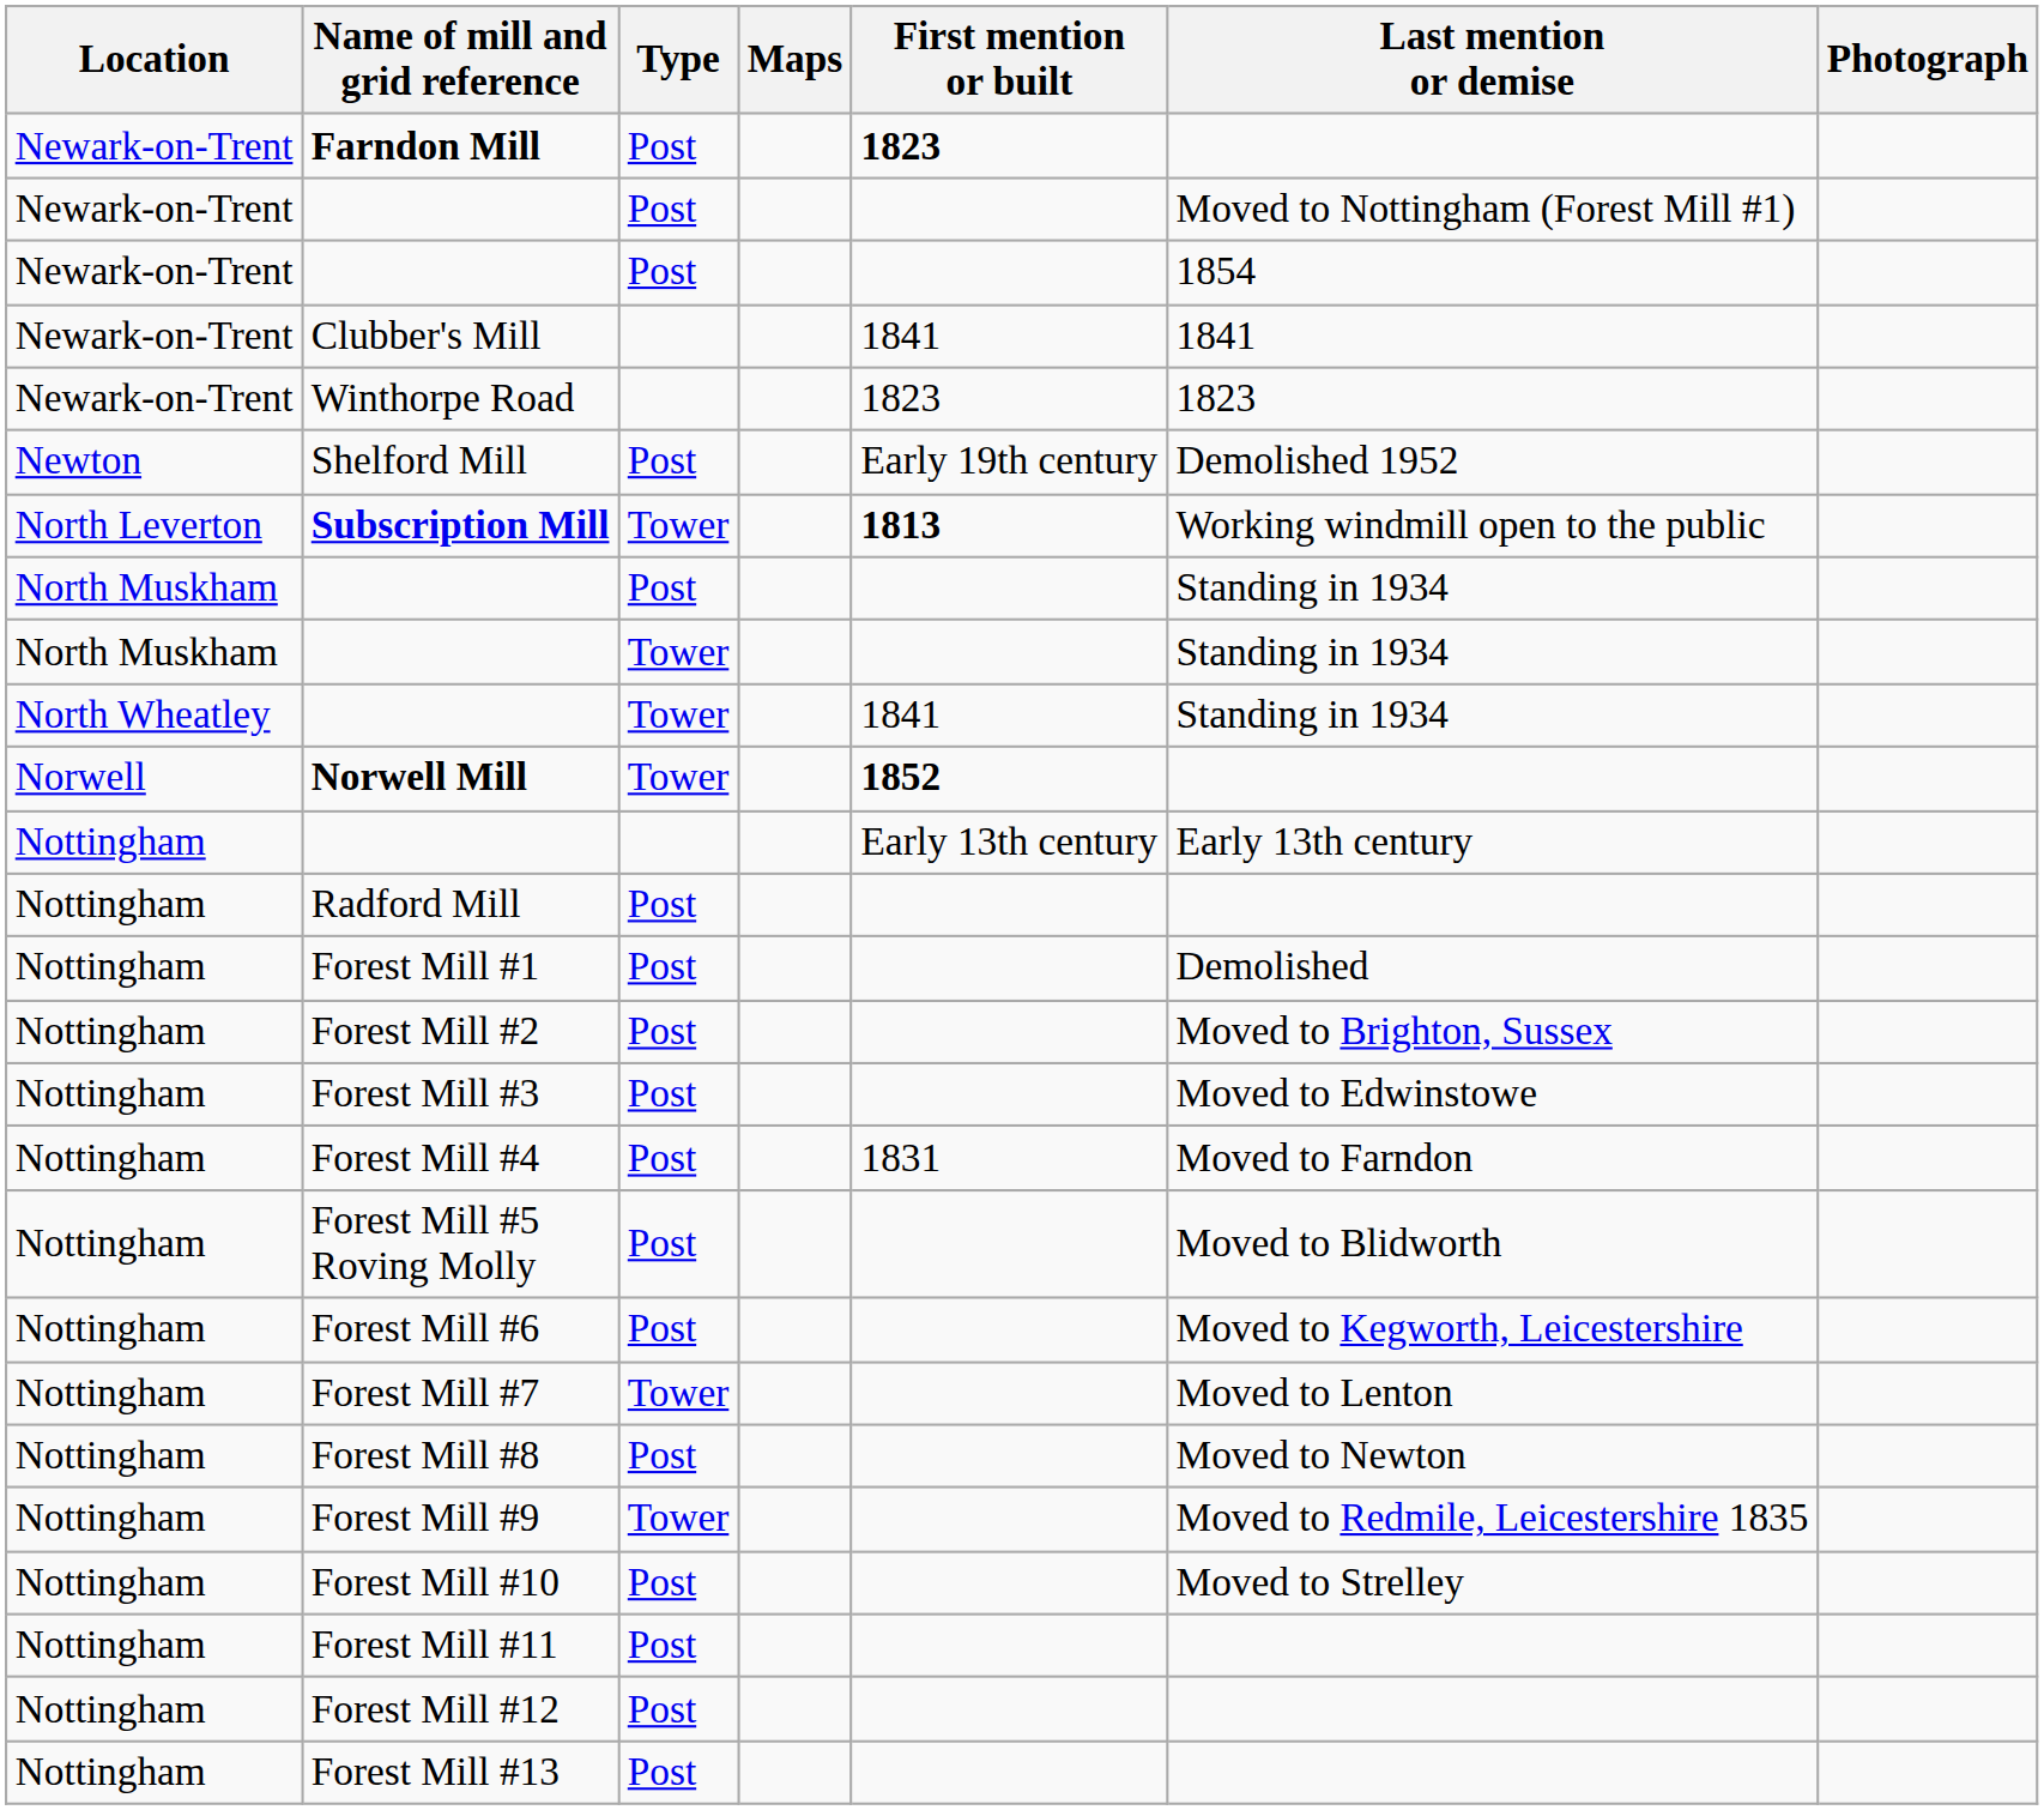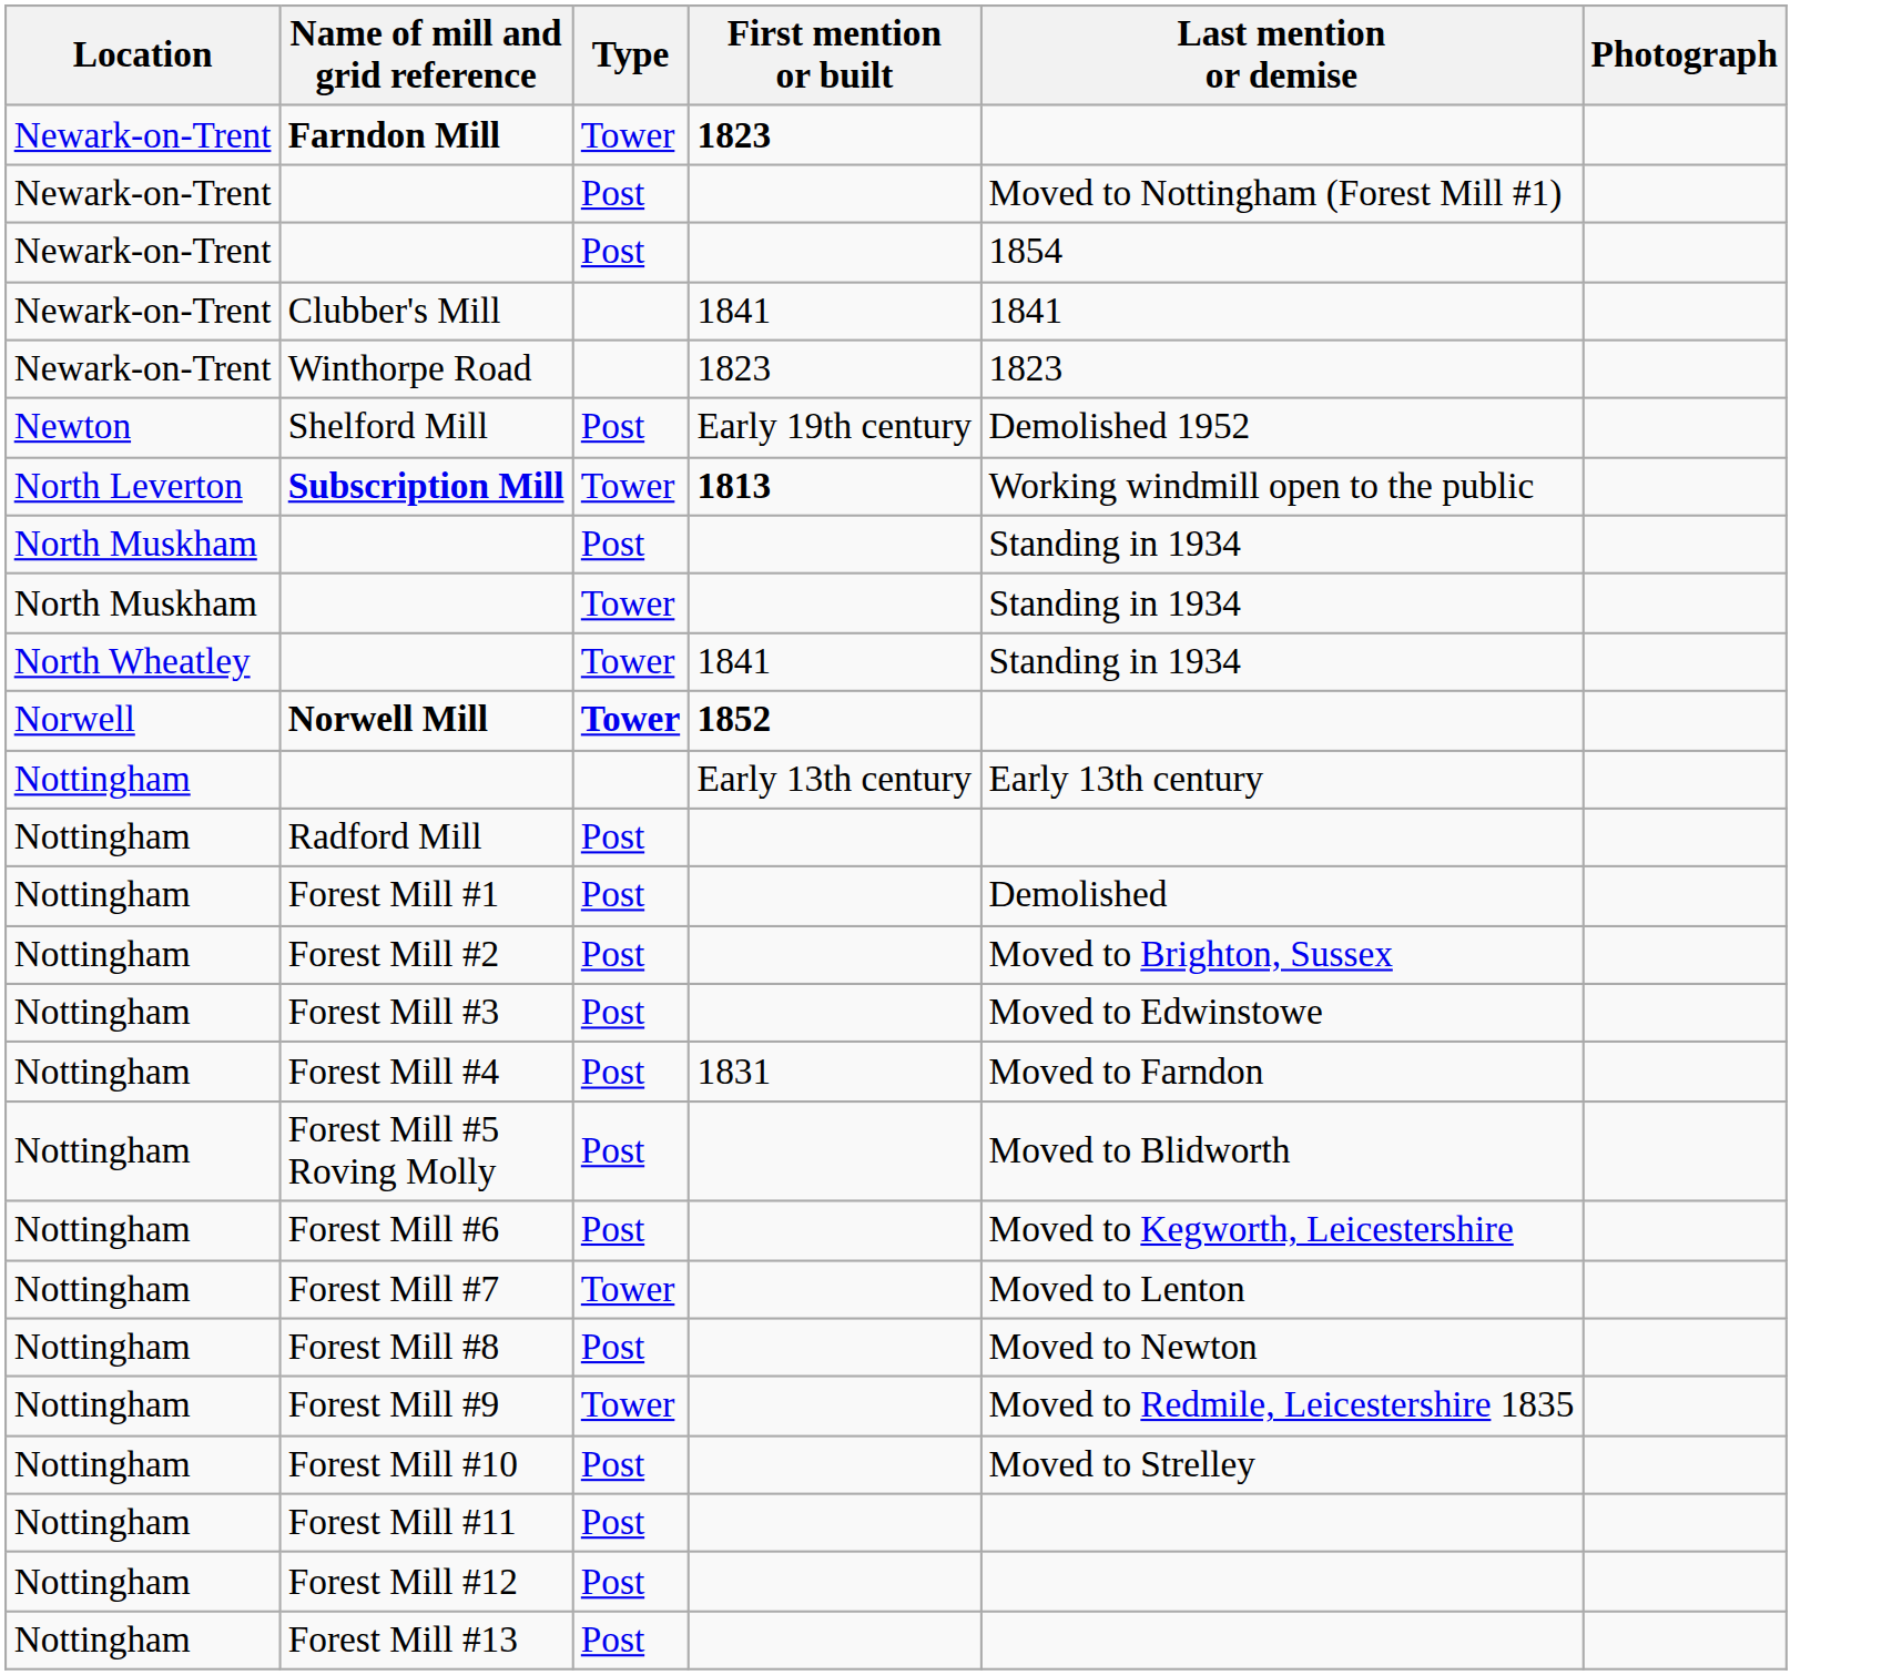- column: Maps
Farndon Mill | Type: Post -> Tower
Norwell Mill | Type: normal -> bold
